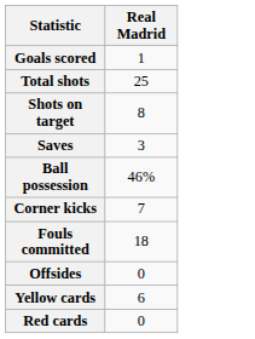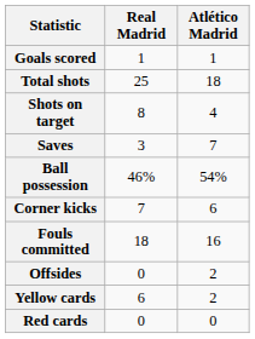+ column: Atlético Madrid | 1 | 18 | 4 | 7 | 54% | 6 | 16 | 2 | 2 | 0
